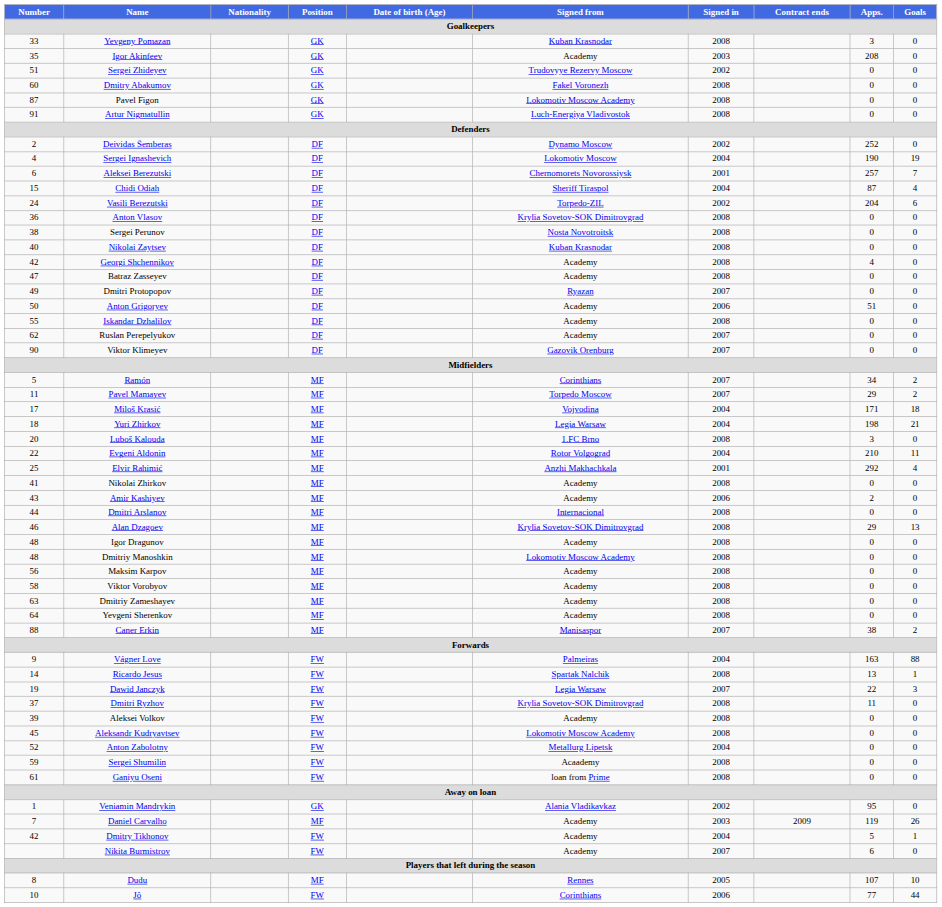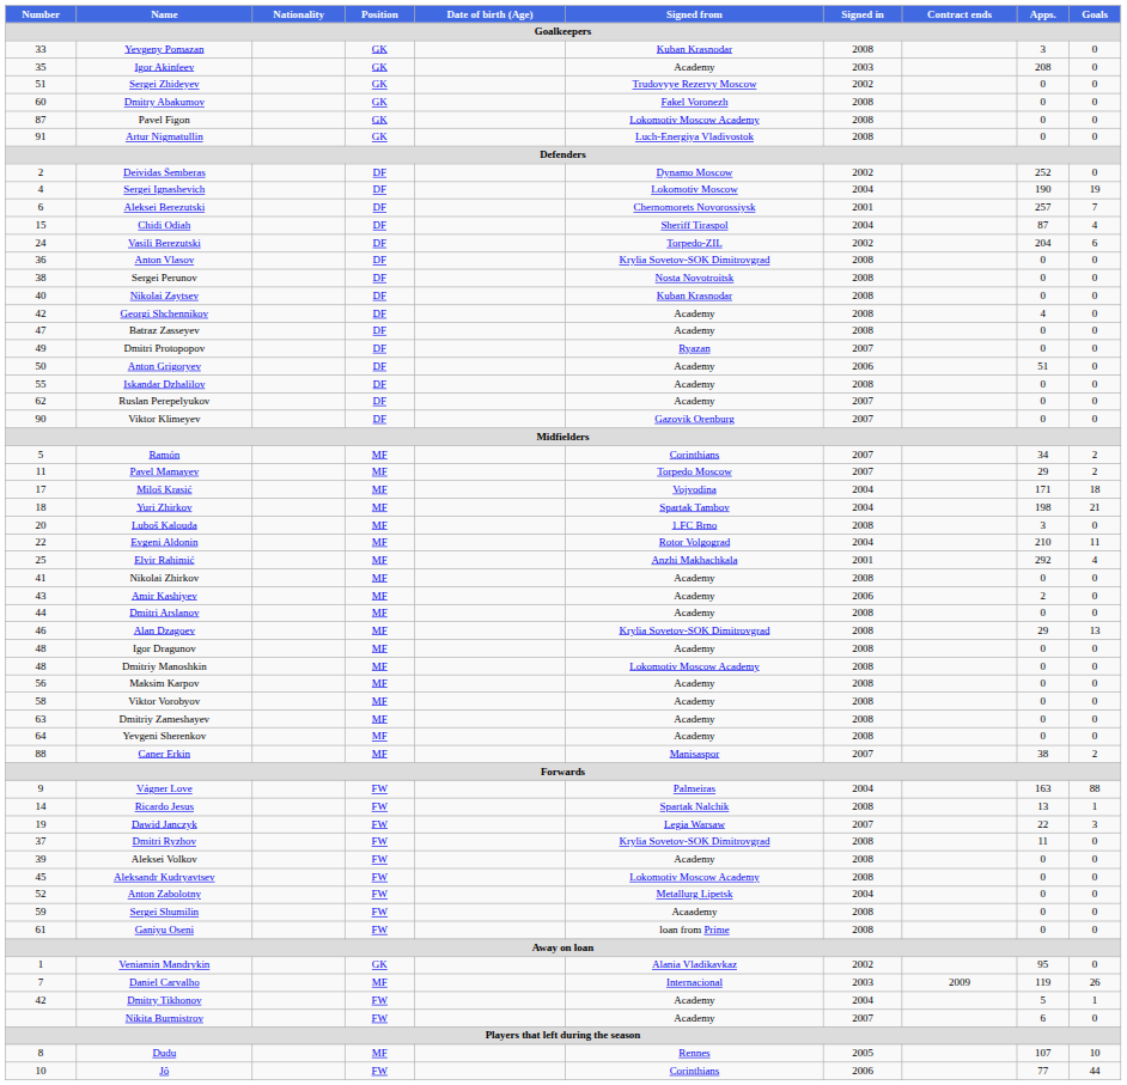Yuri Zhirkov | Signed from: Legia Warsaw -> Spartak Tambov
Dmitri Arslanov | Signed from: Internacional -> Academy
Daniel Carvalho | Signed from: Academy -> Internacional
